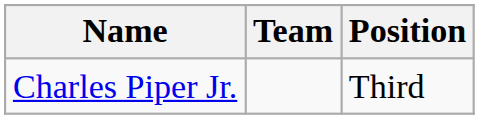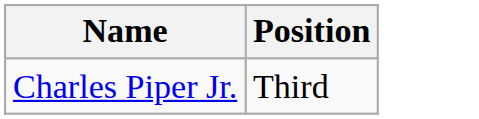- column: Team
